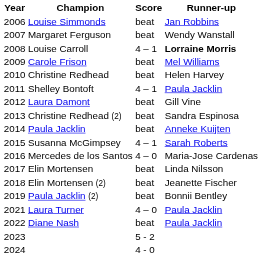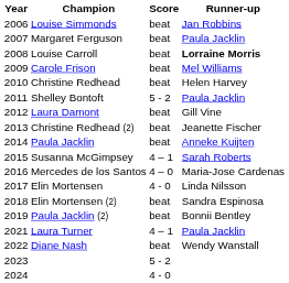Margaret Ferguson | Runner-up: Wendy Wanstall -> Paula Jacklin
Louise Carroll | Score: 4 – 1 -> beat
Shelley Bontoft | Score: 4 – 1 -> 5 - 2
Christine Redhead (2) | Runner-up: Sandra Espinosa -> Jeanette Fischer
Elin Mortensen | Score: beat -> 4 - 0
Elin Mortensen (2) | Runner-up: Jeanette Fischer -> Sandra Espinosa
Laura Turner | Score: 4 – 0 -> 4 – 1
Diane Nash | Runner-up: Paula Jacklin -> Wendy Wanstall
